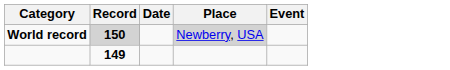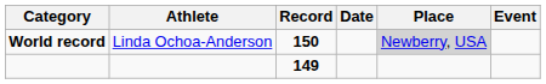+ column: Athlete | Linda Ochoa-Anderson
World record | Record: lightgrey background -> no background
